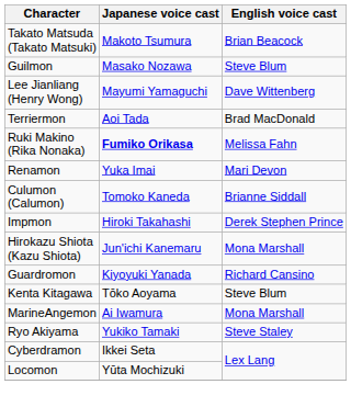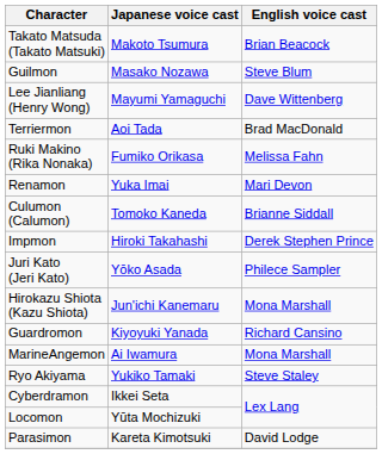Ruki Makino (Rika Nonaka) | Japanese voice cast: bold -> normal
+ row: Juri Kato (Jeri Kato) | Yōko Asada | Philece Sampler
- row: Kenta Kitagawa | Tōko Aoyama | Steve Blum
+ row: Parasimon | Kareta Kimotsuki | David Lodge
